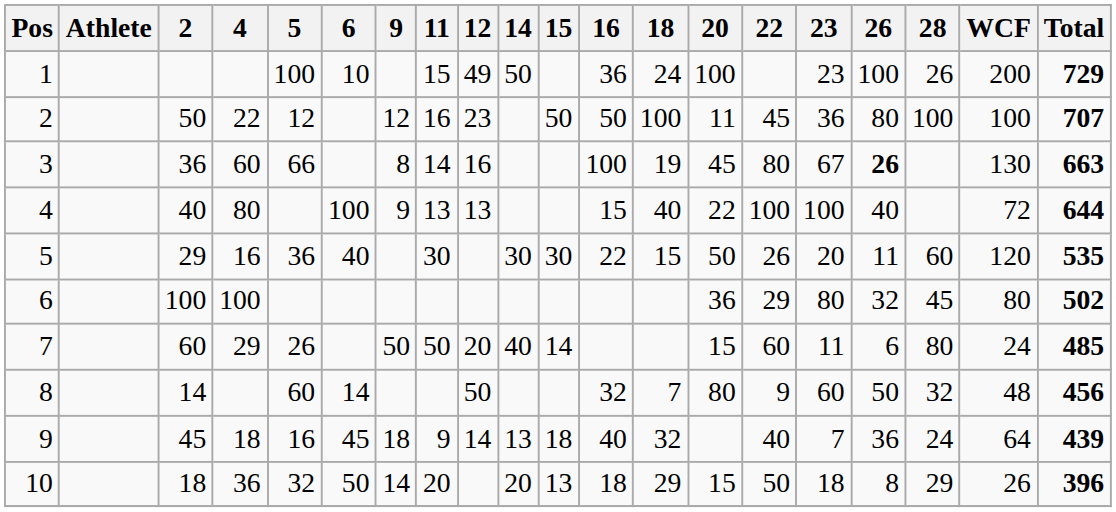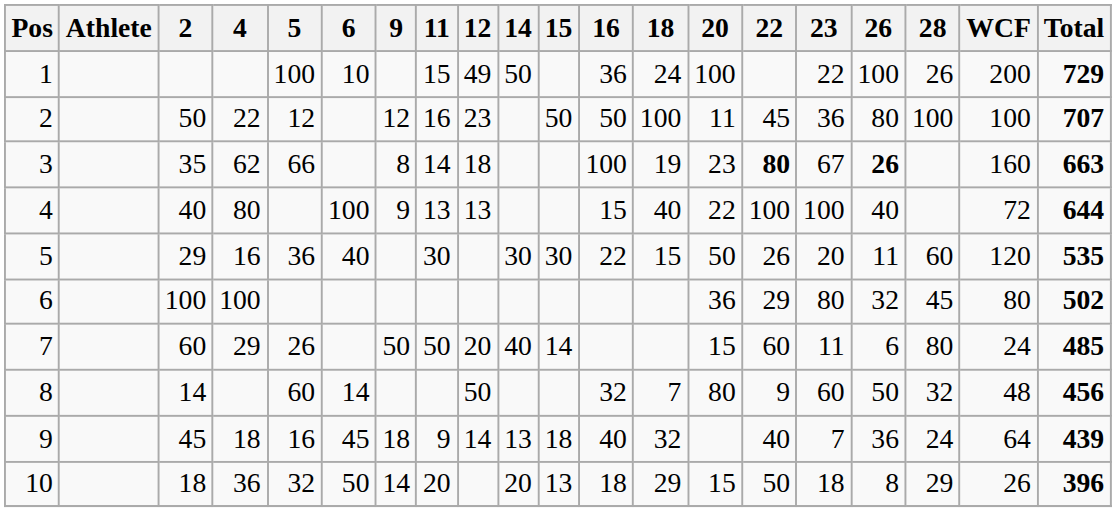1 | 23: 23 -> 22
3 | 2: 36 -> 35
3 | 4: 60 -> 62
3 | 12: 16 -> 18
3 | 20: 45 -> 23
3 | 22: normal -> bold
3 | WCF: 130 -> 160
